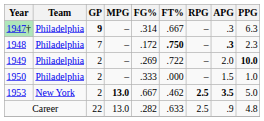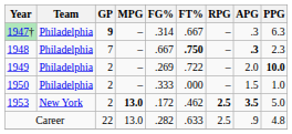1948 | FG%: .172 -> .667
1953 | FG%: .667 -> .172
